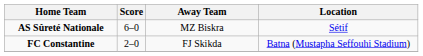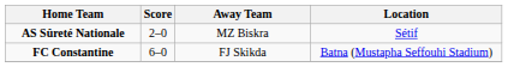AS Sûreté Nationale | Score: 6–0 -> 2–0
FC Constantine | Score: 2–0 -> 6–0
